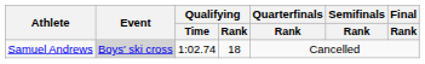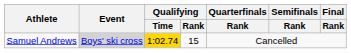Samuel Andrews | Qualifying / Time: no background -> gold background
Samuel Andrews | Qualifying / Rank: 18 -> 15
